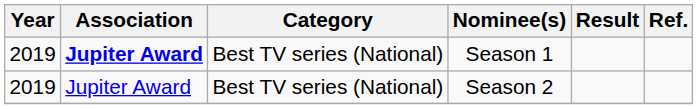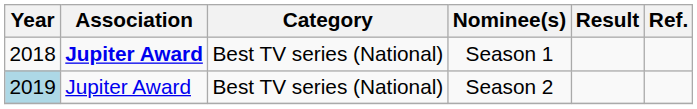Season 1 | Year: 2019 -> 2018
Season 2 | Year: no background -> lightblue background
